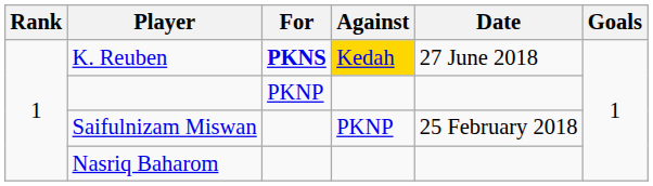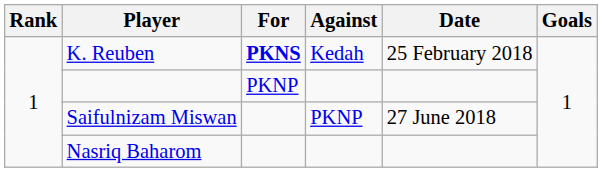K. Reuben | Against: gold background -> no background
K. Reuben | Date: 27 June 2018 -> 25 February 2018
Saifulnizam Miswan | Date: 25 February 2018 -> 27 June 2018
